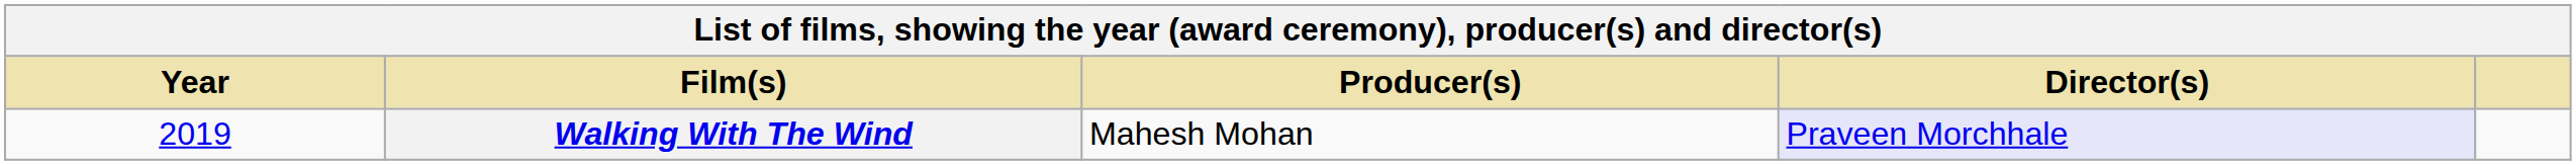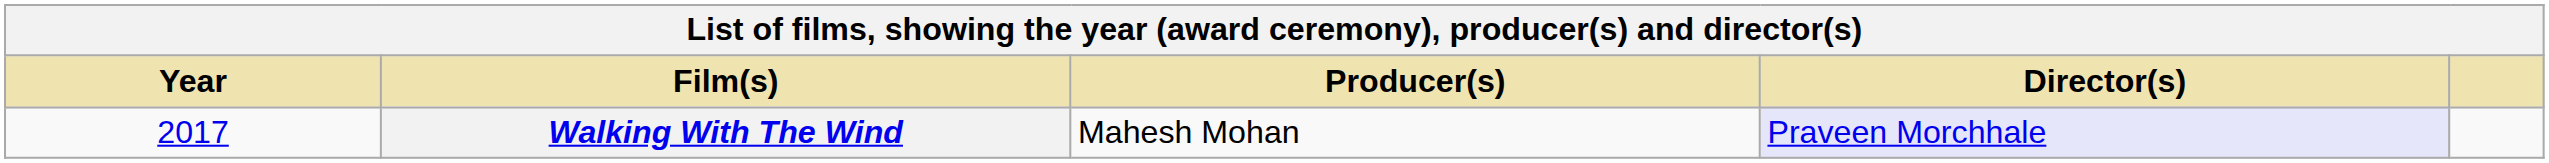Walking With The Wind | Year: 2019 -> 2017
